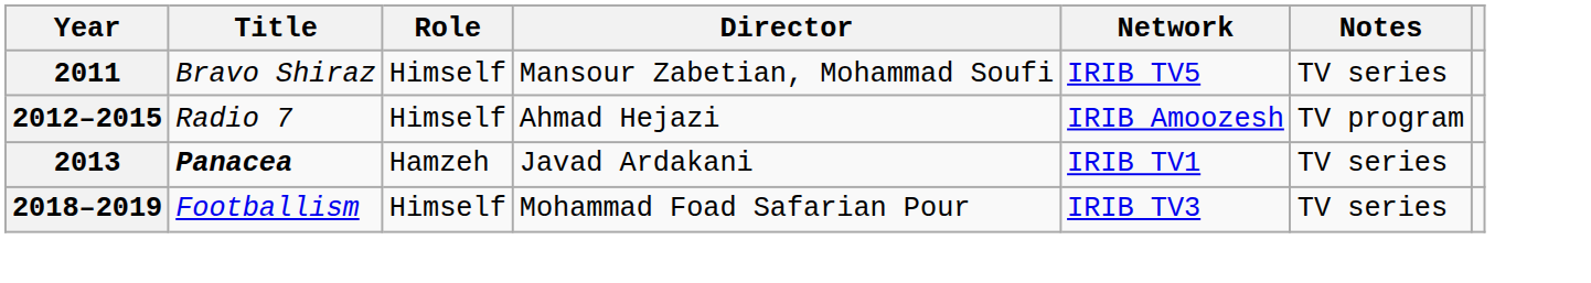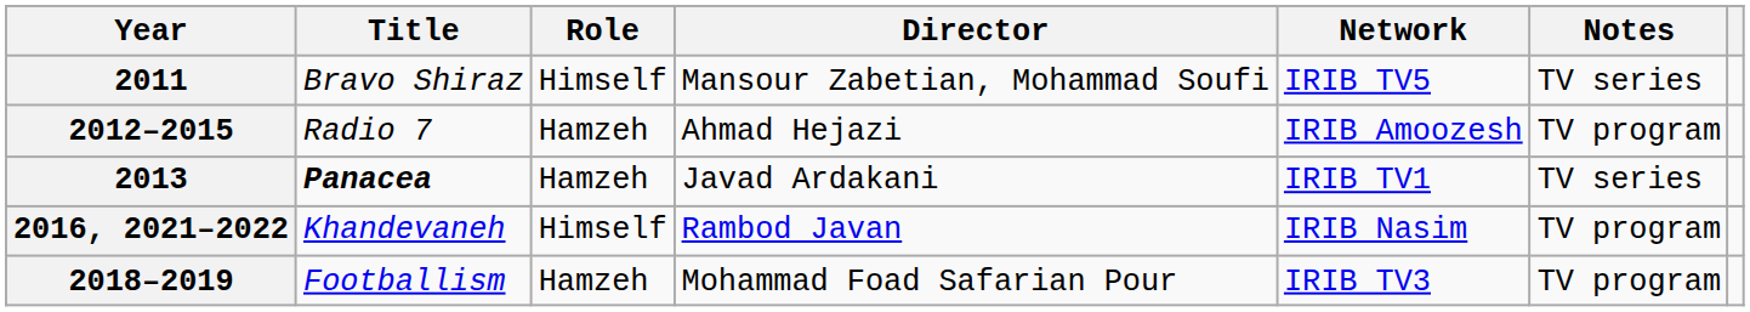2012–2015 | Role: Himself -> Hamzeh
+ row: 2016, 2021–2022 | Khandevaneh | Himself | Rambod Javan | IRIB Nasim | TV program
2018–2019 | Role: Himself -> Hamzeh
2018–2019 | Notes: TV series -> TV program
